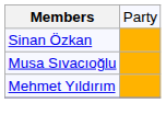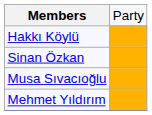+ row: Hakkı Köylü
